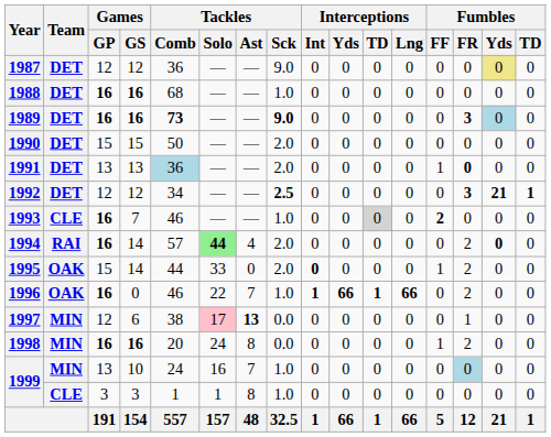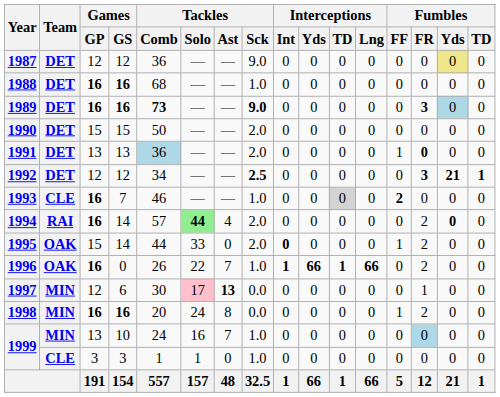1996 | Tackles / Comb: 46 -> 26
1997 | Tackles / Comb: 38 -> 30
1999 / 3 | Tackles / Ast: 8 -> 0
